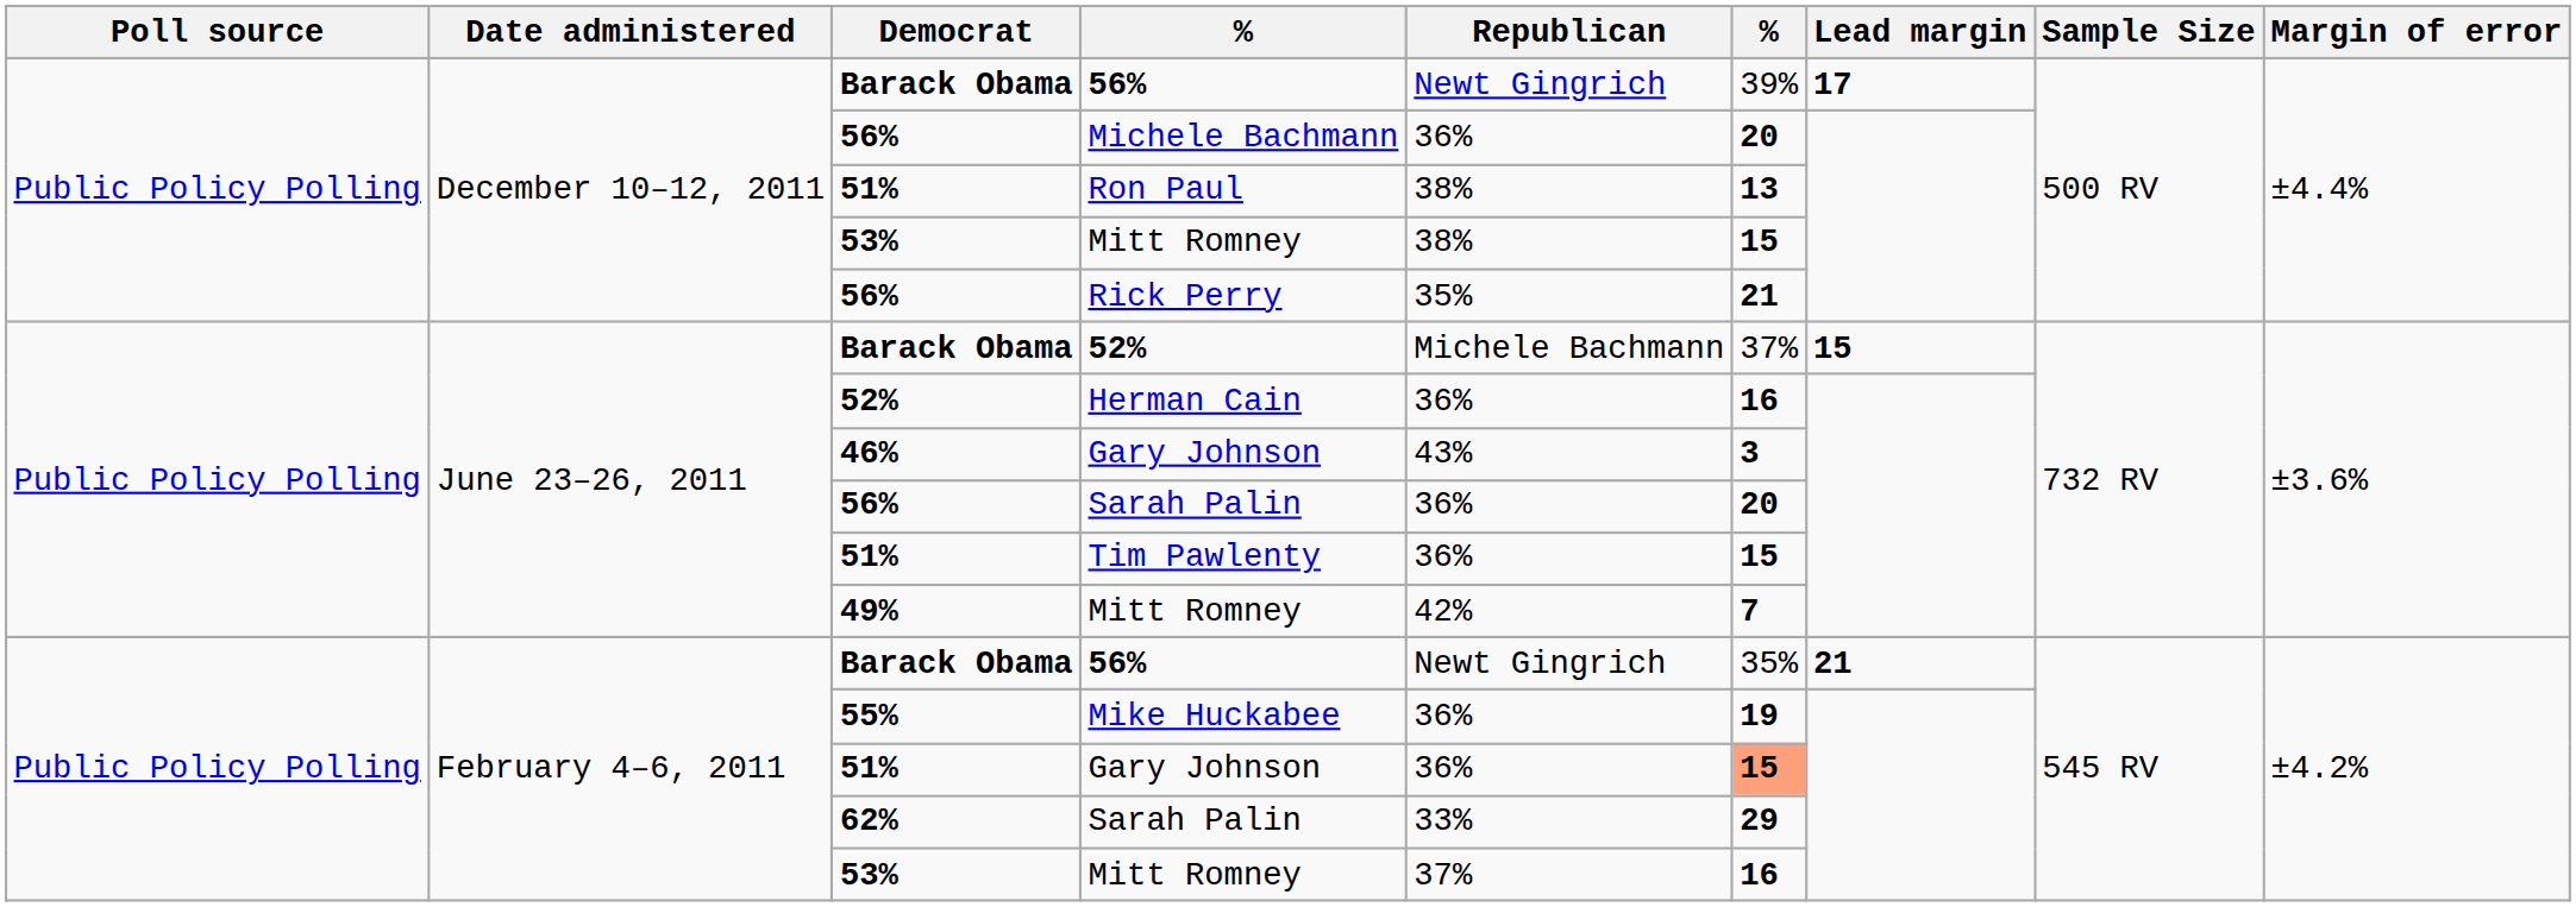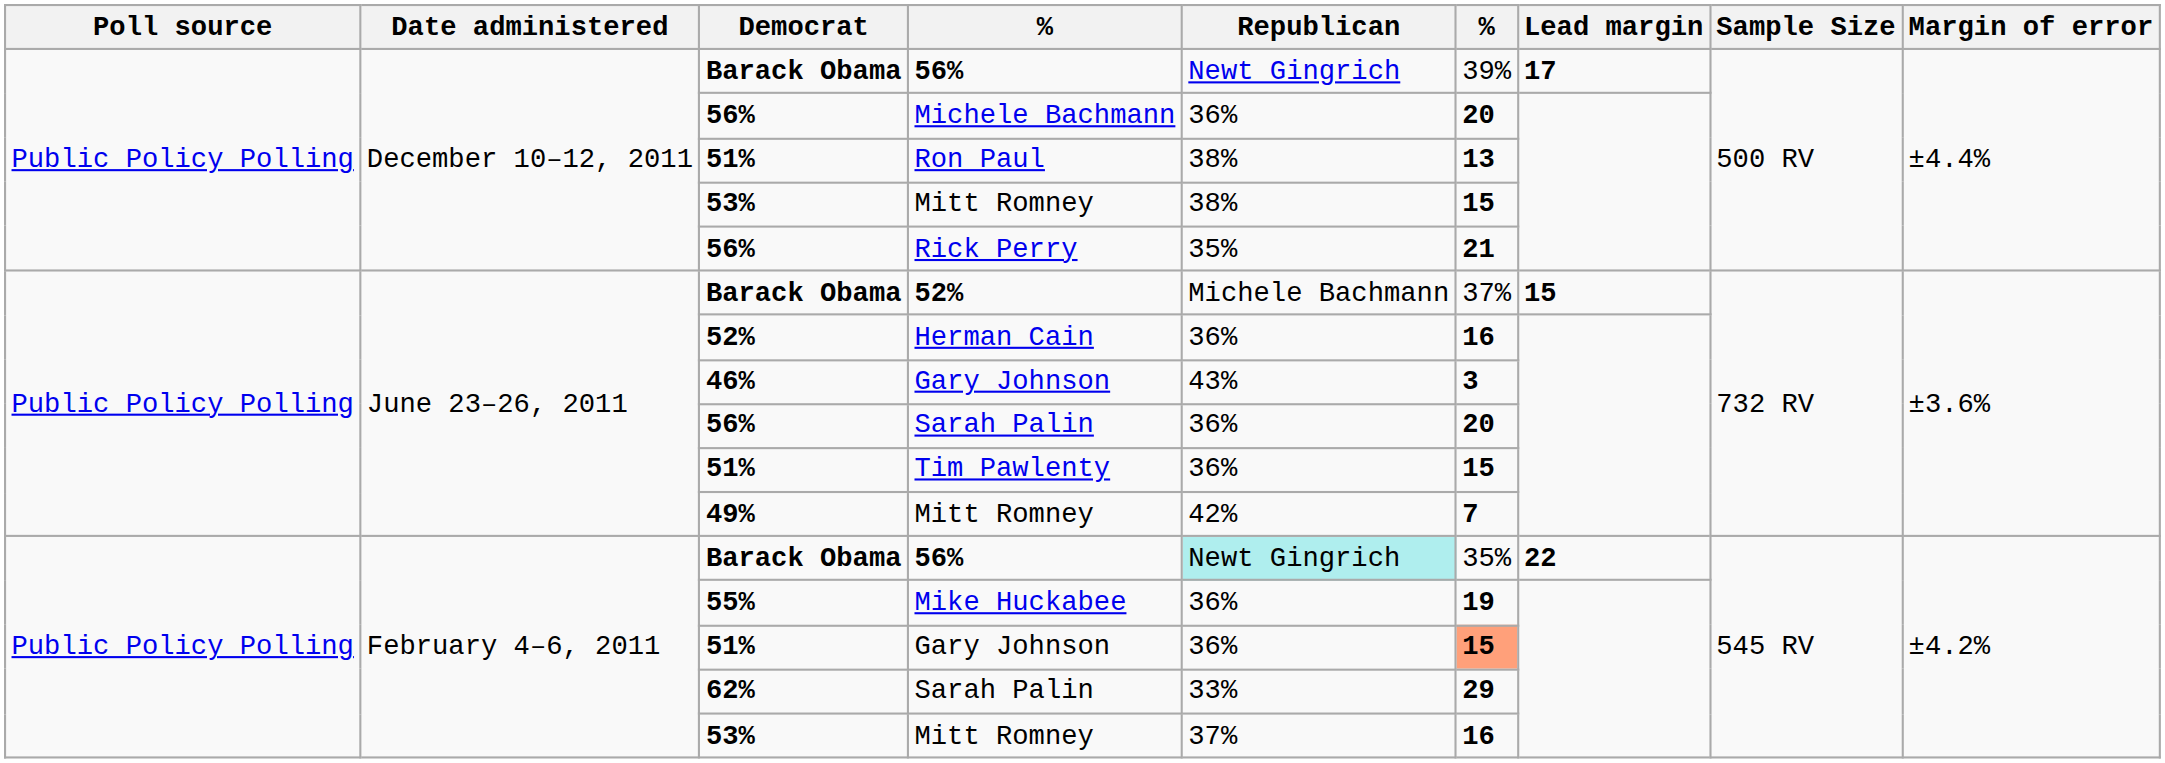February 4–6, 2011 / 56% | Republican: no background -> paleturquoise background
February 4–6, 2011 / 56% | Lead margin: 21 -> 22
